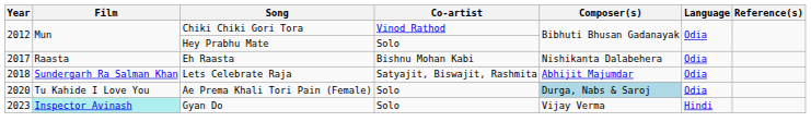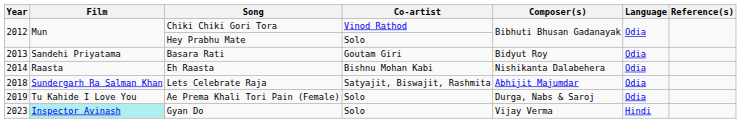+ row: 2013 | Sandehi Priyatama | Basara Rati | Goutam Giri | Bidyut Roy | Odia
Eh Raasta | Year: 2017 -> 2014
Ae Prema Khali Tori Pain (Female) | Year: 2020 -> 2019
Ae Prema Khali Tori Pain (Female) | Composer(s): lightblue background -> no background
